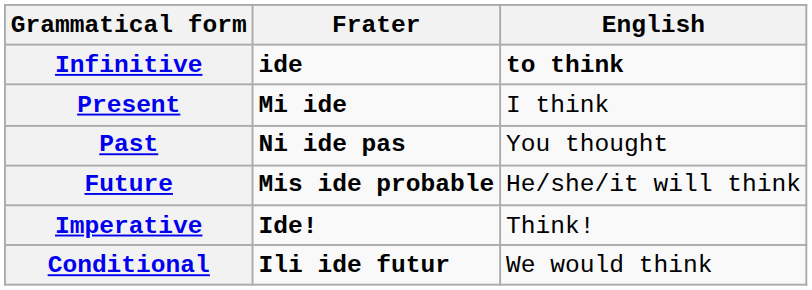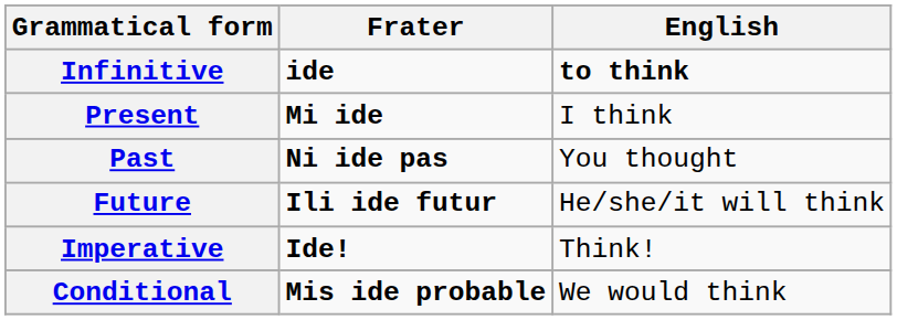Future | Frater: Mis ide probable -> Ili ide futur
Conditional | Frater: Ili ide futur -> Mis ide probable
